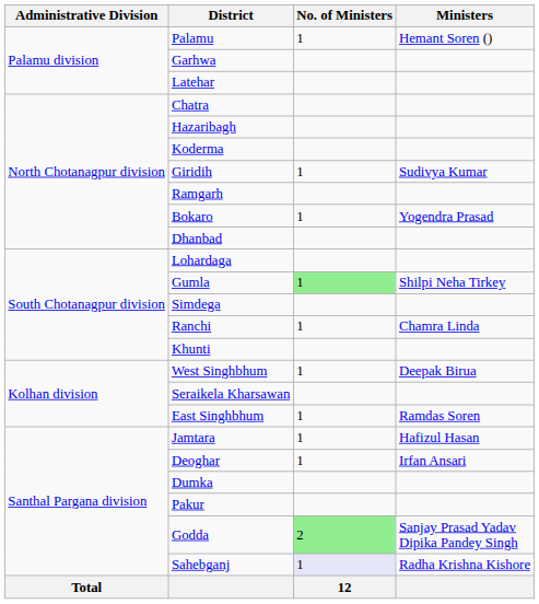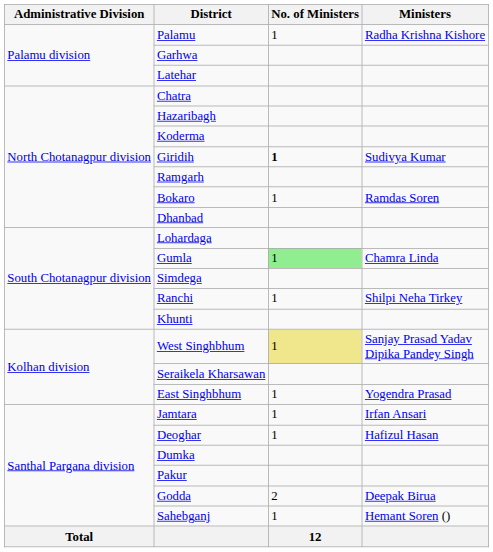Palamu | Ministers: Hemant Soren () -> Radha Krishna Kishore
Giridih | No. of Ministers: normal -> bold
Bokaro | Ministers: Yogendra Prasad -> Ramdas Soren
Gumla | Ministers: Shilpi Neha Tirkey -> Chamra Linda
Ranchi | Ministers: Chamra Linda -> Shilpi Neha Tirkey
West Singhbhum | No. of Ministers: no background -> khaki background
West Singhbhum | Ministers: Deepak Birua -> Sanjay Prasad Yadav Dipika Pandey Singh
East Singhbhum | Ministers: Ramdas Soren -> Yogendra Prasad
Jamtara | Ministers: Hafizul Hasan -> Irfan Ansari
Deoghar | Ministers: Irfan Ansari -> Hafizul Hasan
Godda | No. of Ministers: lightgreen background -> no background
Godda | Ministers: Sanjay Prasad Yadav Dipika Pandey Singh -> Deepak Birua
Sahebganj | No. of Ministers: lavender background -> no background
Sahebganj | Ministers: Radha Krishna Kishore -> Hemant Soren ()
